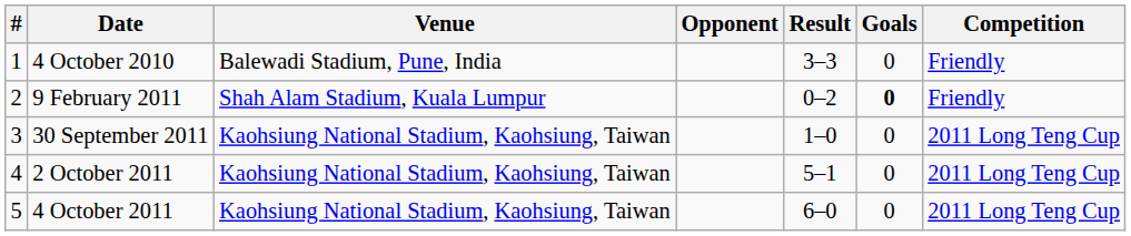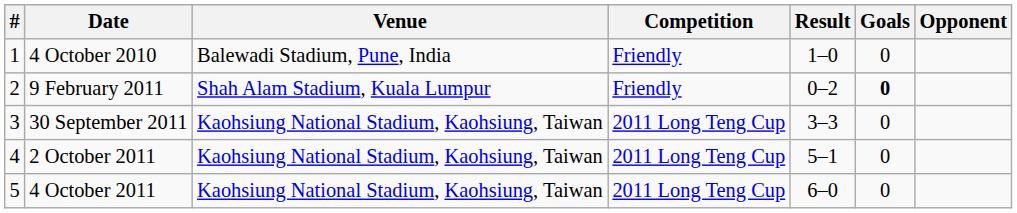columns swapped: Opponent <-> Competition
4 October 2010 | Result: 3–3 -> 1–0
30 September 2011 | Result: 1–0 -> 3–3
